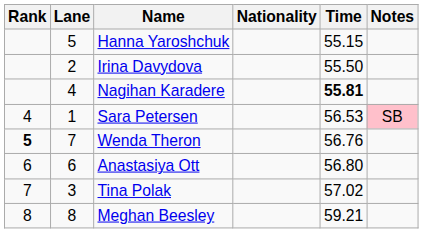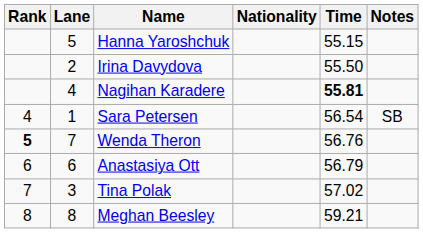Sara Petersen | Time: 56.53 -> 56.54
Sara Petersen | Notes: pink background -> no background
Anastasiya Ott | Time: 56.80 -> 56.79
